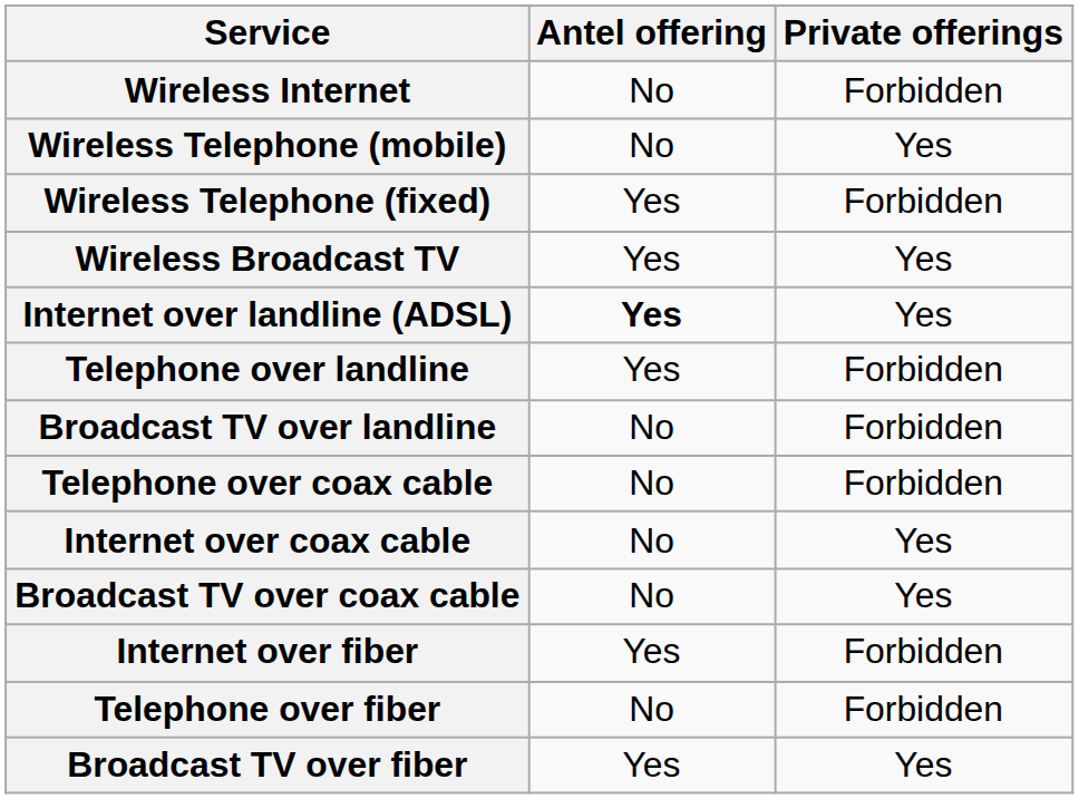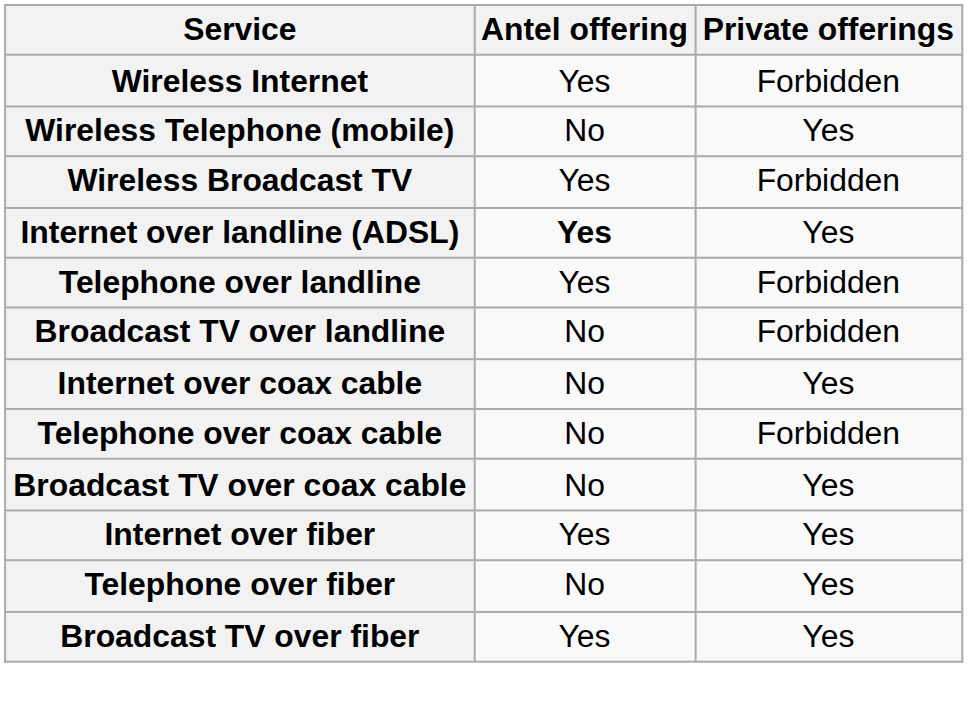Wireless Internet | Antel offering: No -> Yes
- row: Wireless Telephone (fixed) | Yes | Forbidden
Wireless Broadcast TV | Private offerings: Yes -> Forbidden
rows swapped: Internet over coax cable <-> Telephone over coax cable
Internet over fiber | Private offerings: Forbidden -> Yes
Telephone over fiber | Private offerings: Forbidden -> Yes
